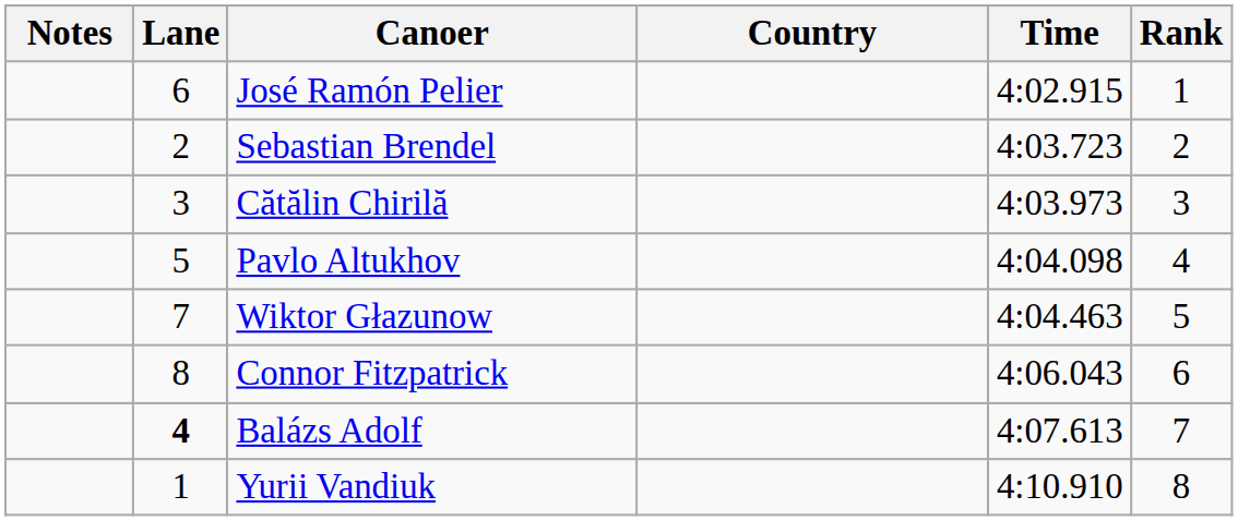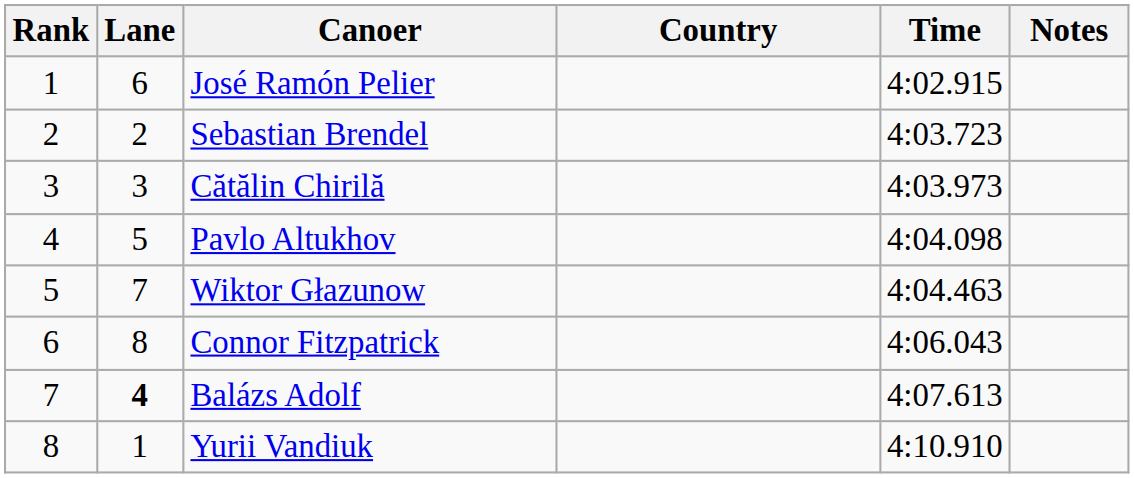columns swapped: Rank <-> Notes
